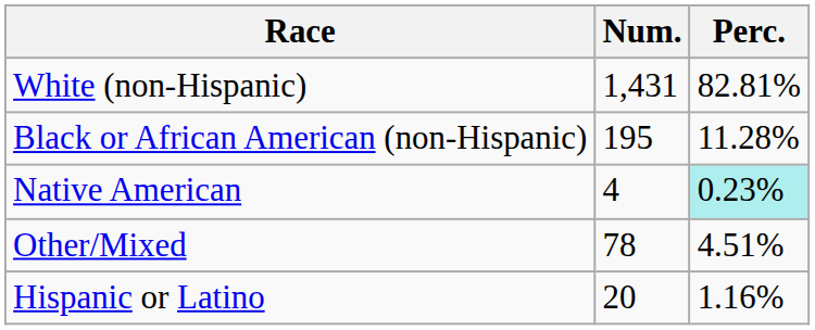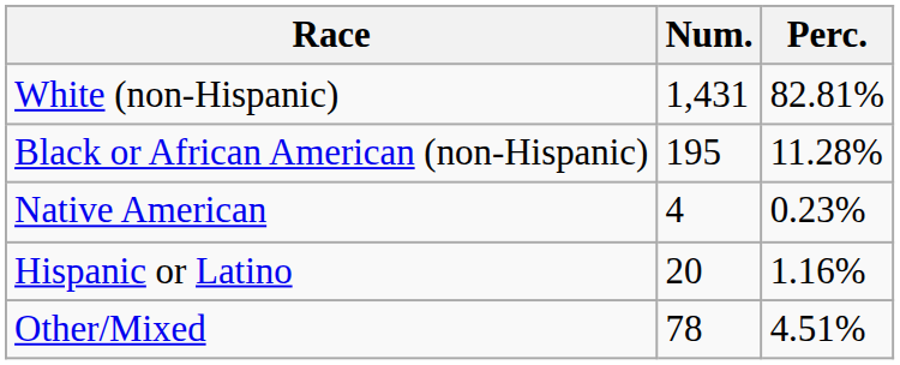Native American | Perc.: paleturquoise background -> no background
rows swapped: Other/Mixed <-> Hispanic or Latino
